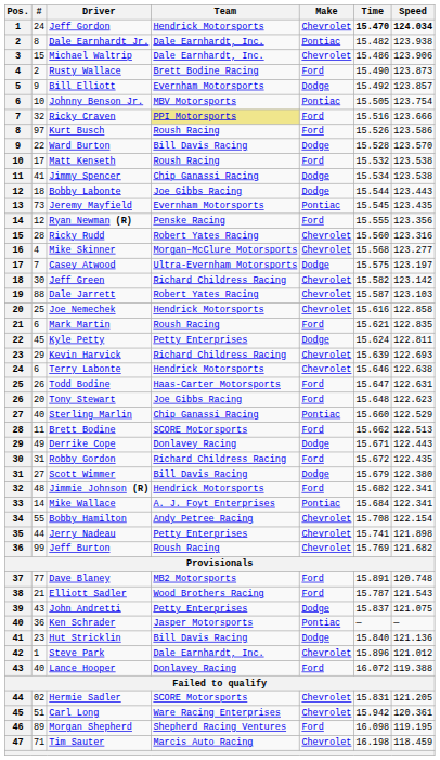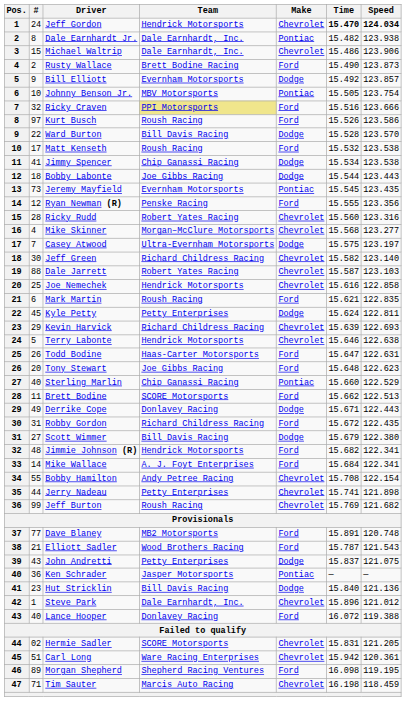Jeff Green | Speed: 123.142 -> 123.140
Terry Labonte | #: 6 -> 5
Mike Wallace | Make: Pontiac -> Ford
